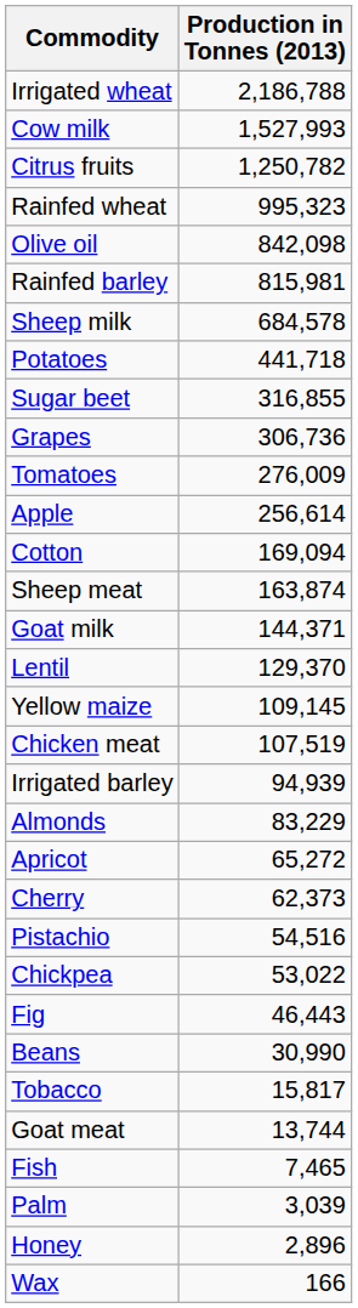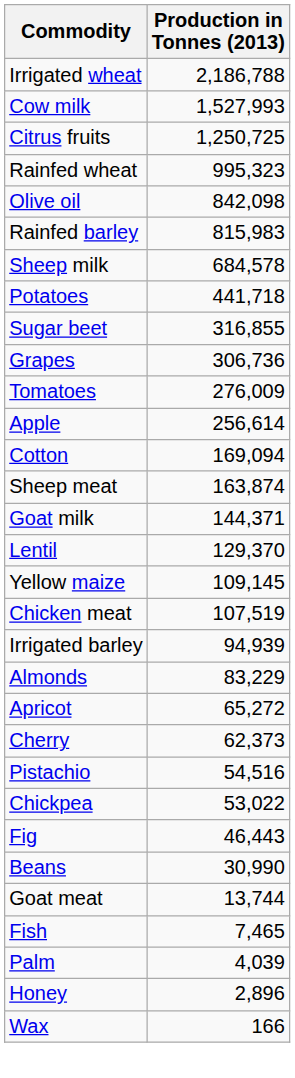Citrus fruits | Production in Tonnes (2013): 1,250,782 -> 1,250,725
Rainfed barley | Production in Tonnes (2013): 815,981 -> 815,983
- row: Tobacco | 15,817
Palm | Production in Tonnes (2013): 3,039 -> 4,039
